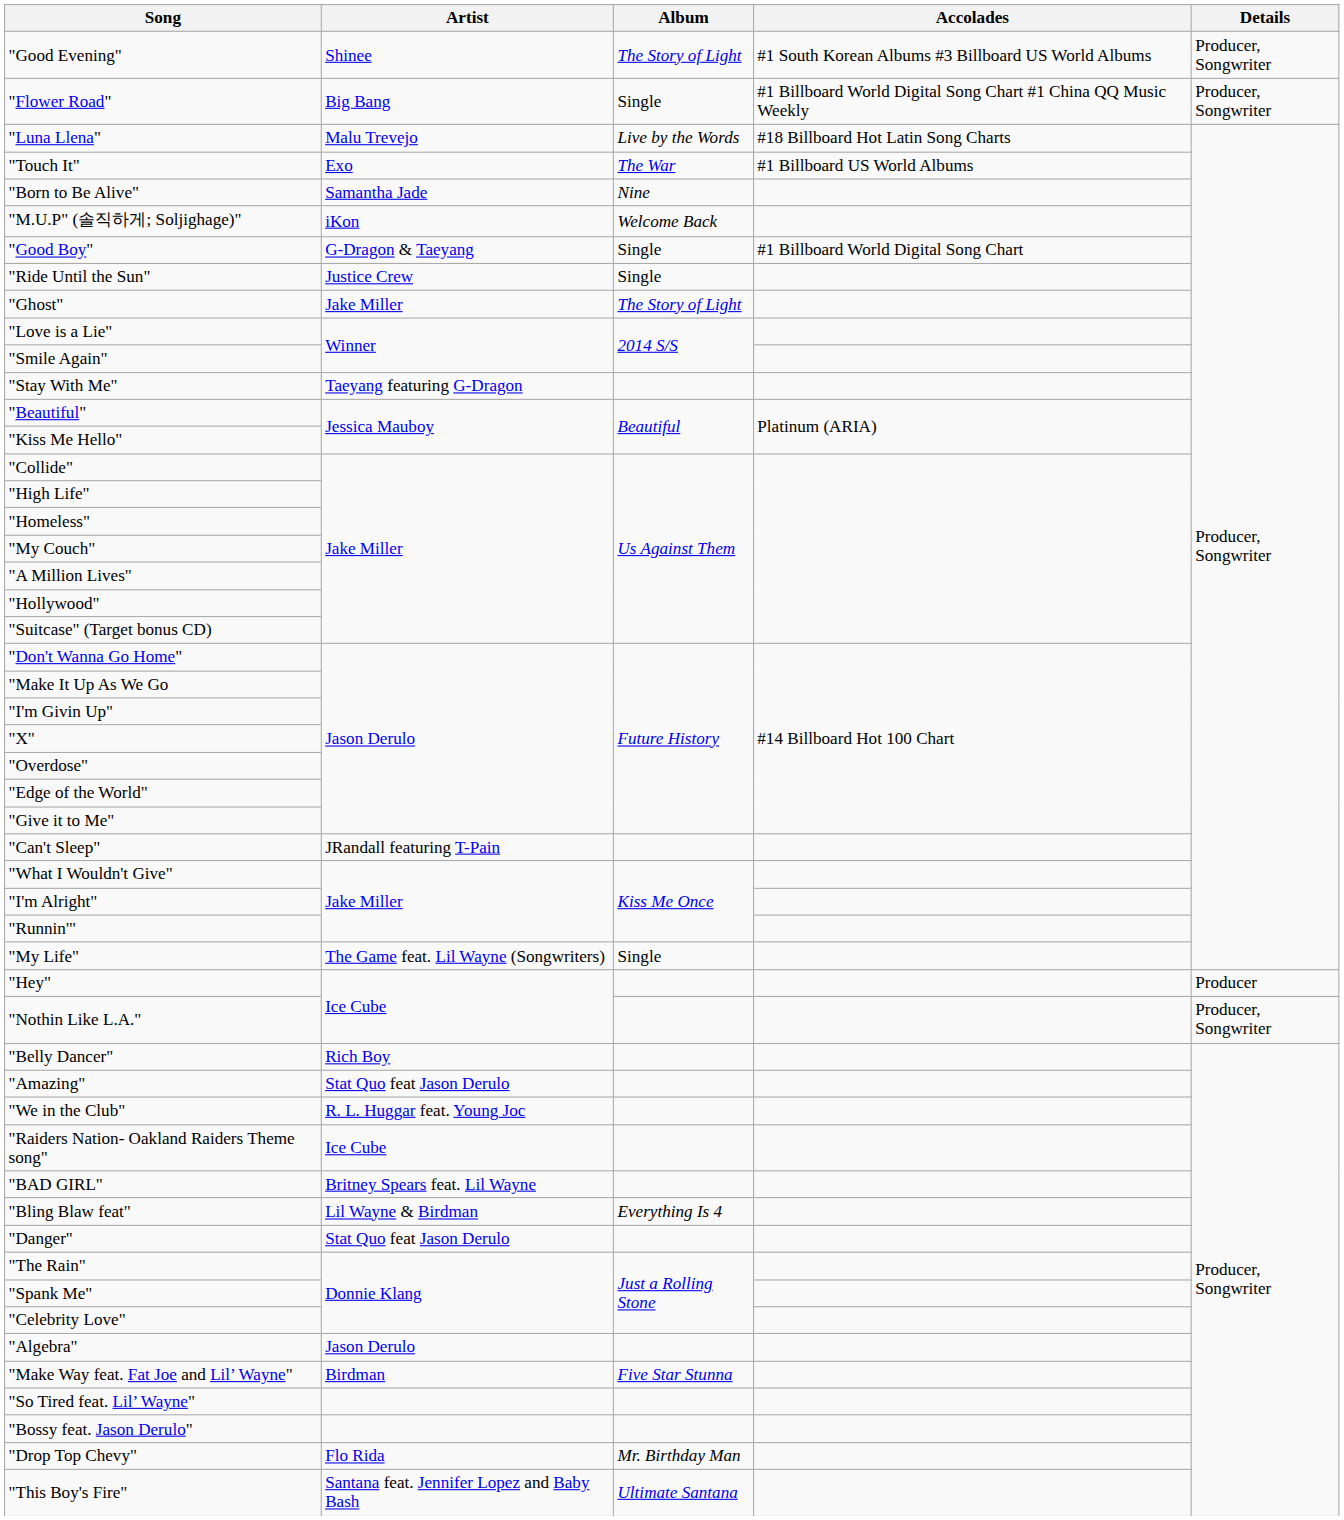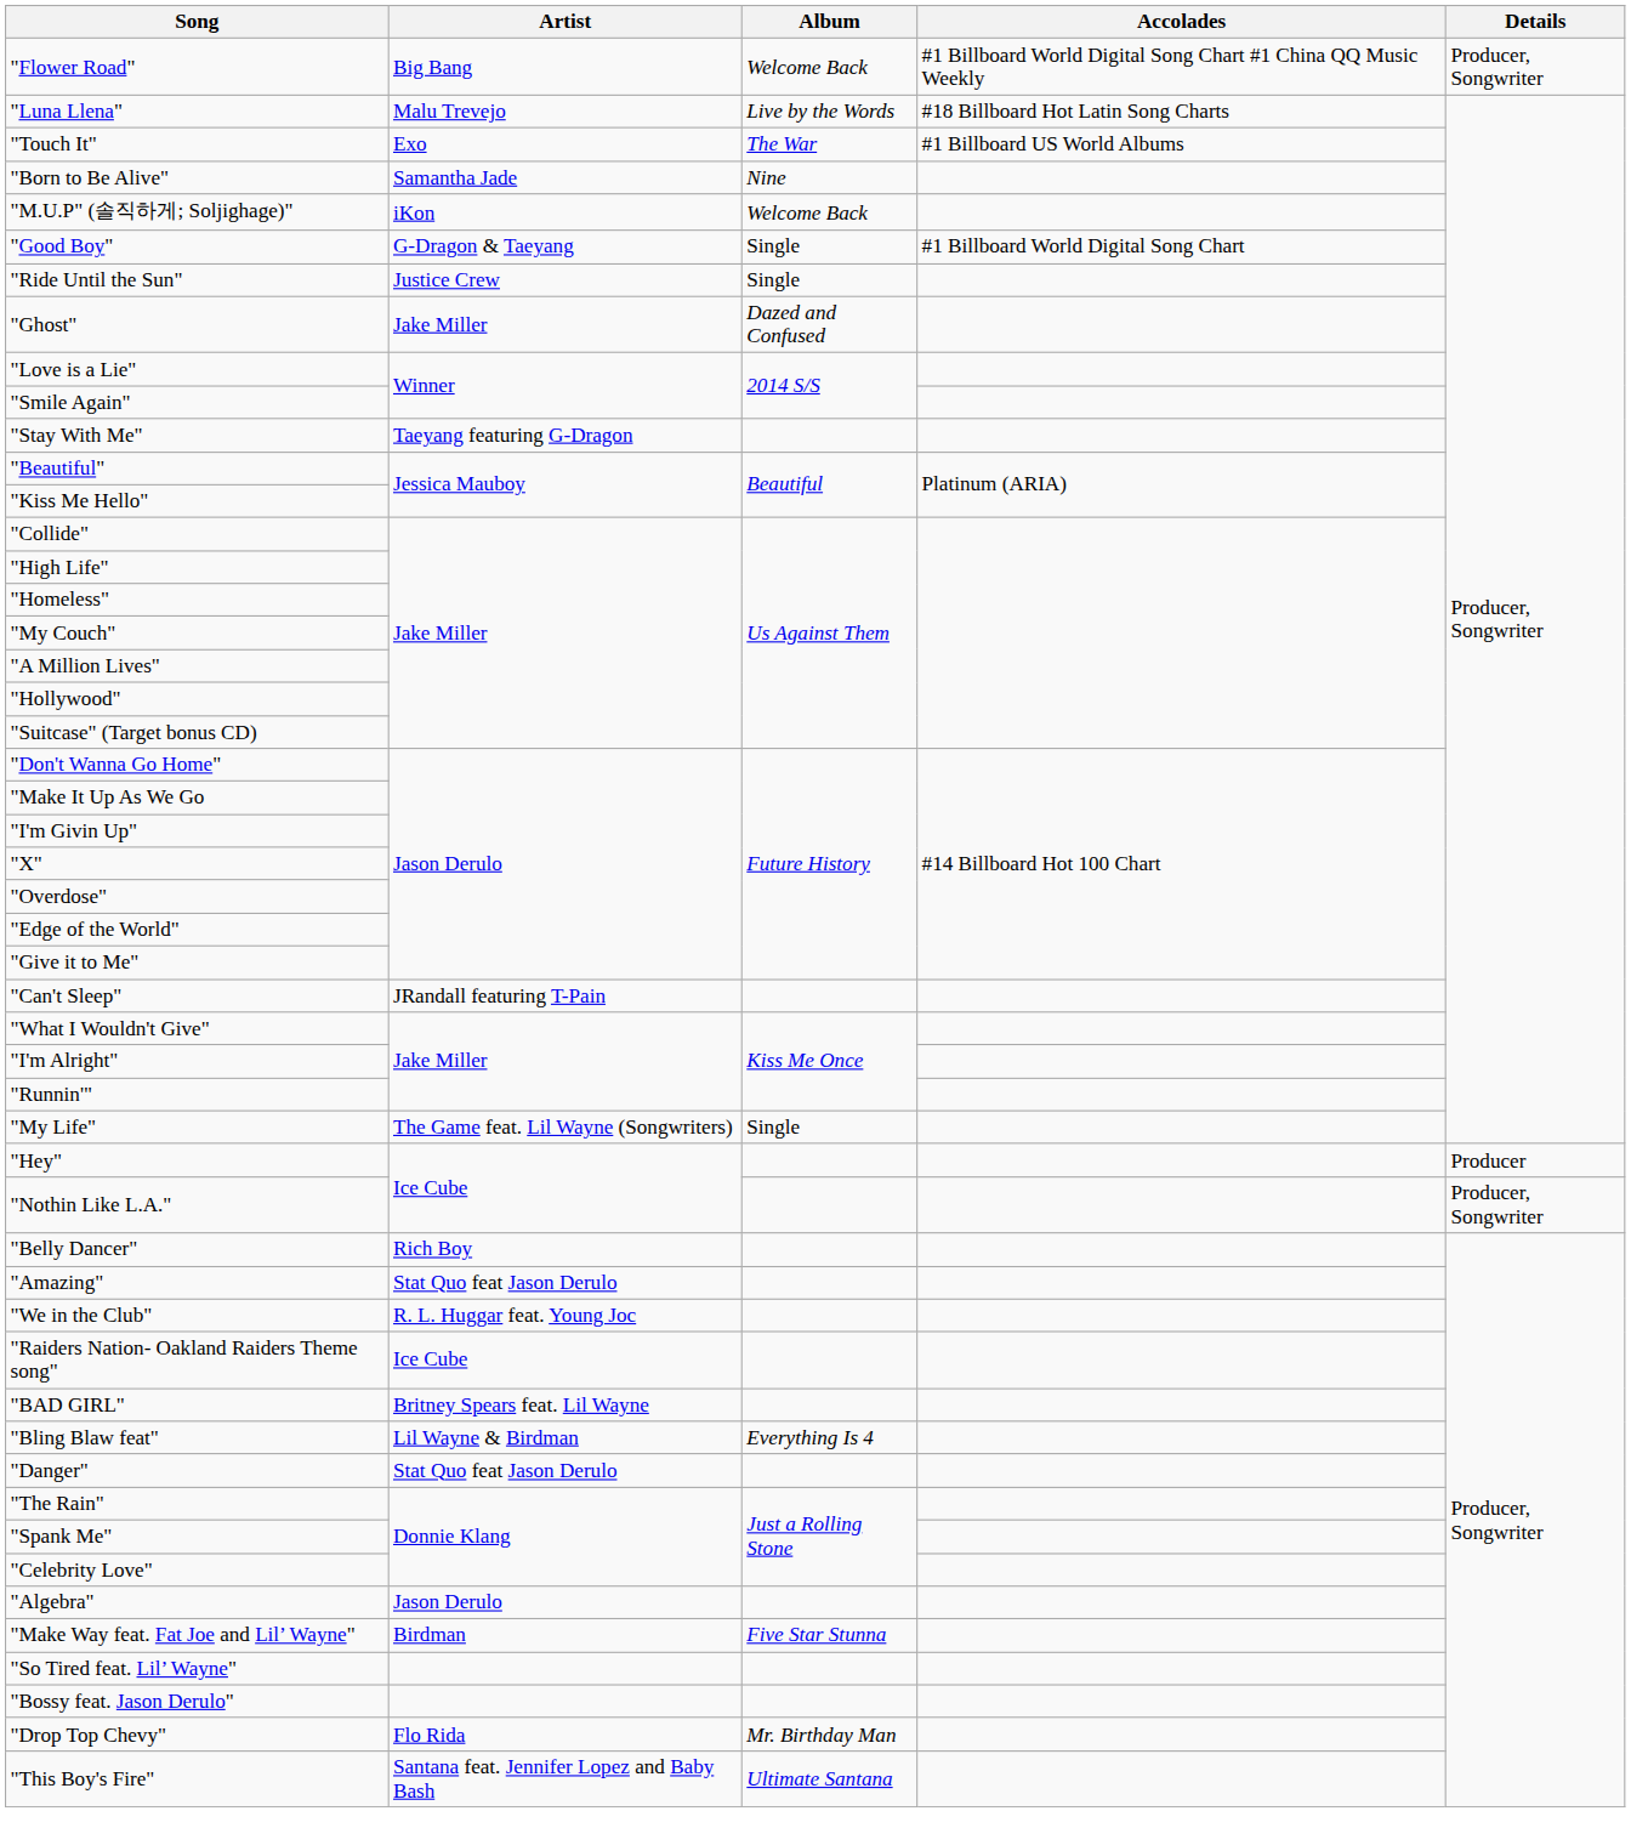- row: "Good Evening" | Shinee | The Story of Light | #1 South Korean Albums #3 Billboard US World Albums | Producer, Songwriter
"Flower Road" | Album: Single -> Welcome Back
"Ghost" | Album: The Story of Light -> Dazed and Confused
